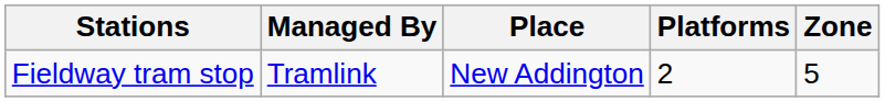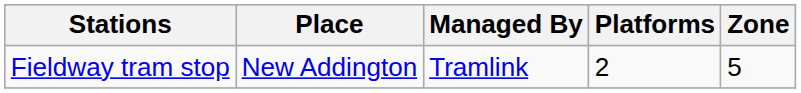columns swapped: Place <-> Managed By
